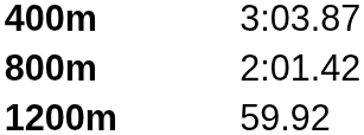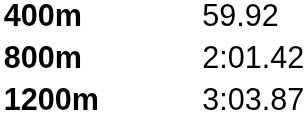400m | column 2: 3:03.87 -> 59.92
1200m | column 2: 59.92 -> 3:03.87
